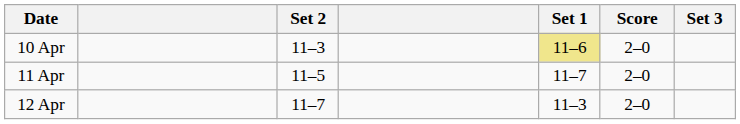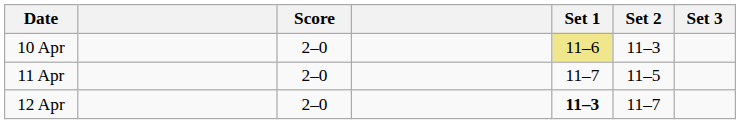columns swapped: Score <-> Set 2
12 Apr | Set 1: normal -> bold
